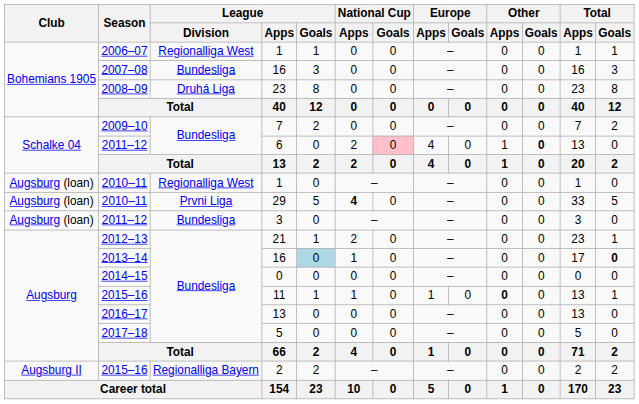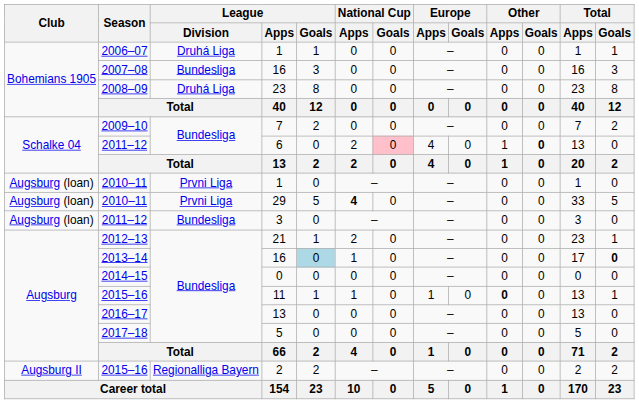2006–07 / 1 | League / Division: Regionalliga West -> Druhá Liga
2010–11 / 1 | League / Division: Regionalliga West -> Prvni Liga
